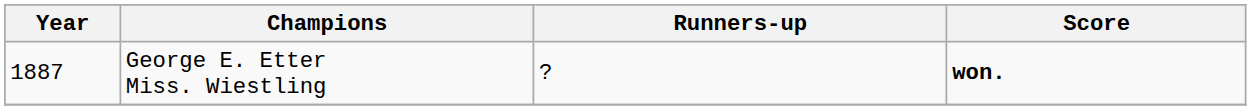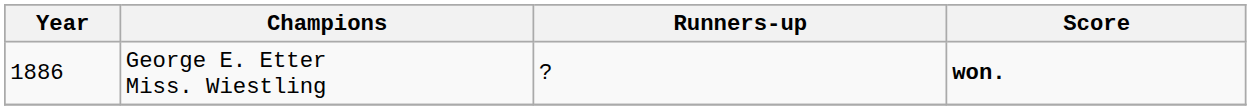George E. Etter Miss. Wiestling | Year: 1887 -> 1886
